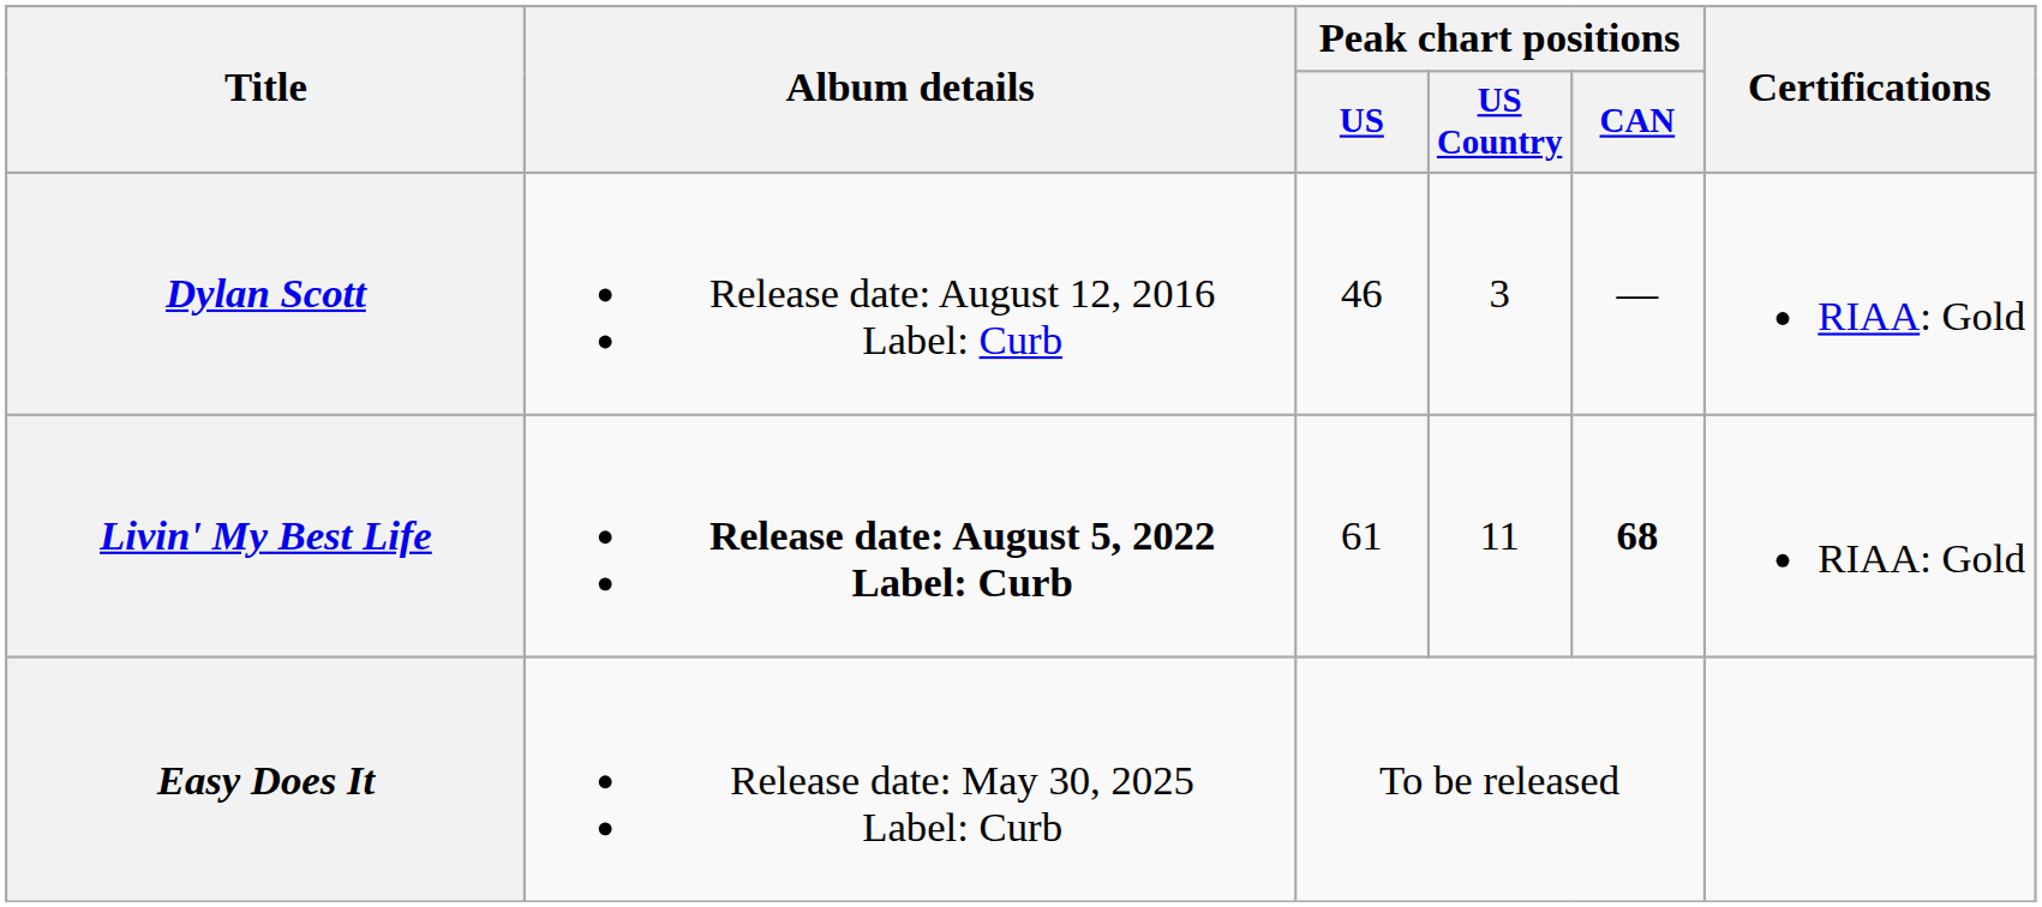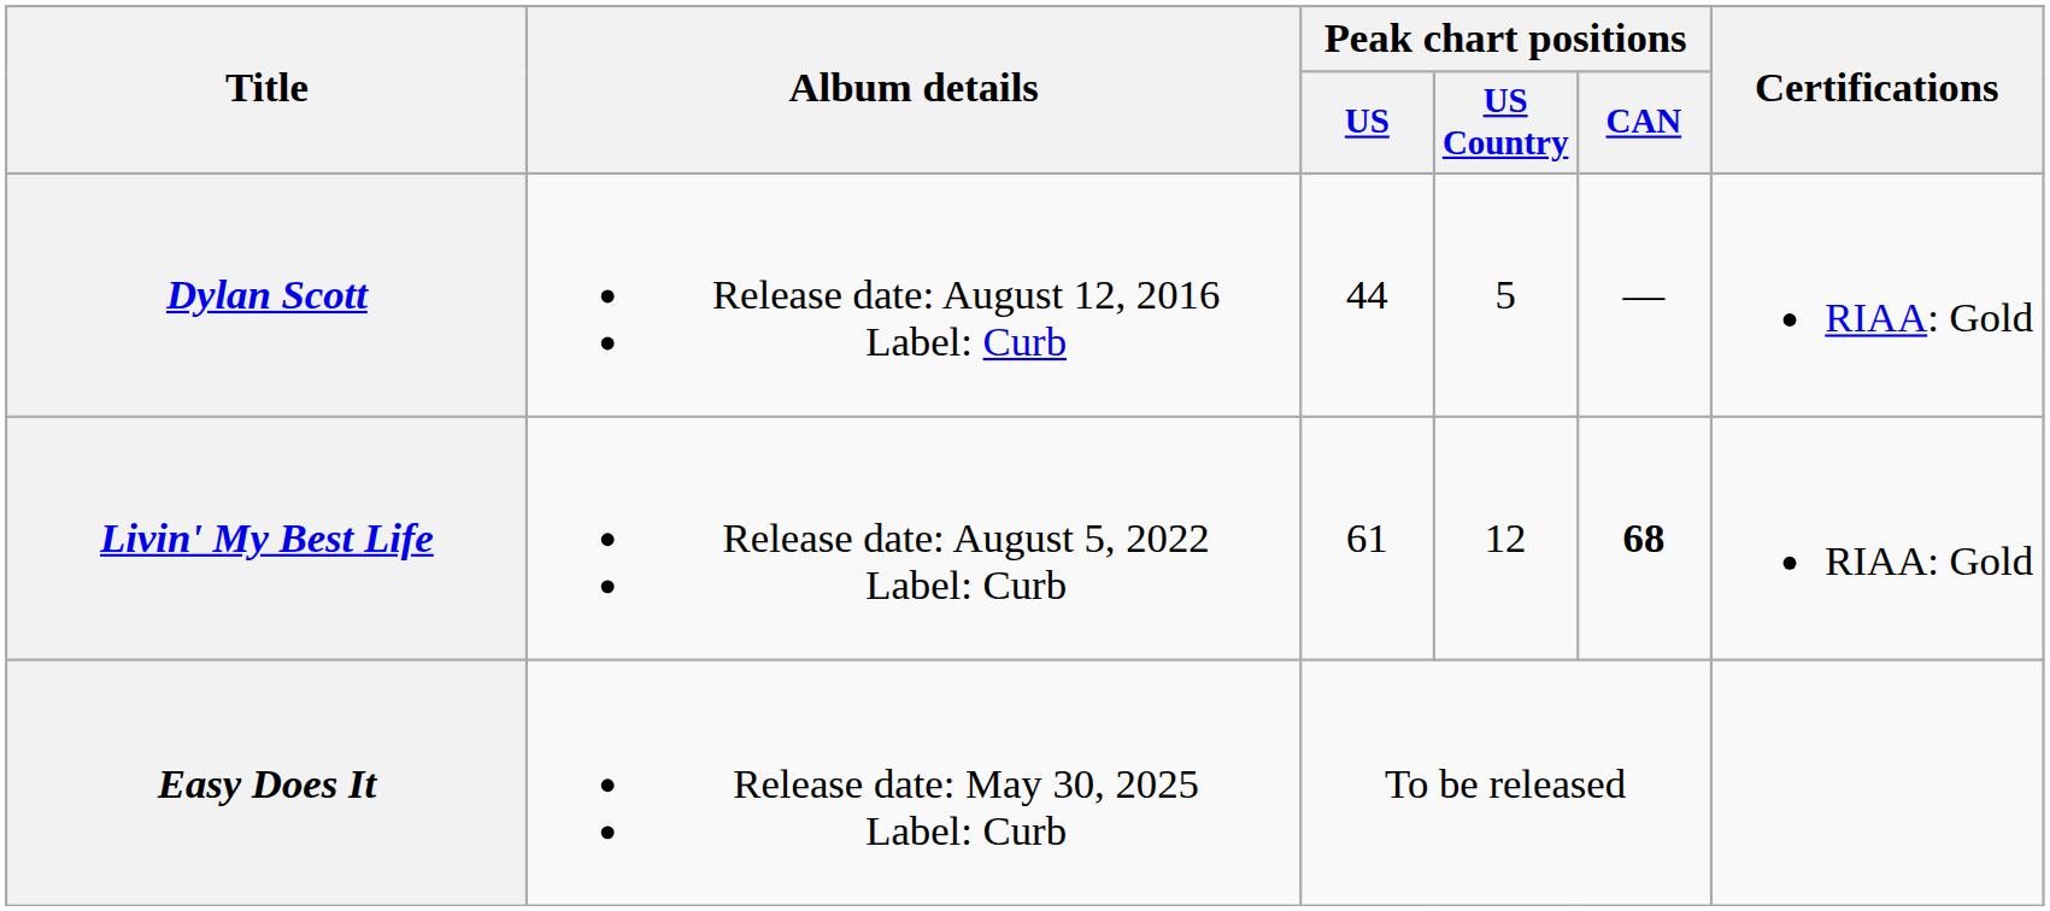Dylan Scott | Peak chart positions / US: 46 -> 44
Dylan Scott | Peak chart positions / US Country: 3 -> 5
Livin' My Best Life | Album details: bold -> normal
Livin' My Best Life | Peak chart positions / US Country: 11 -> 12
